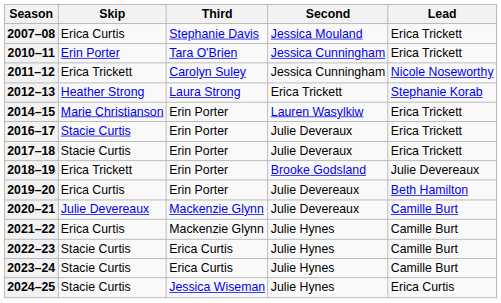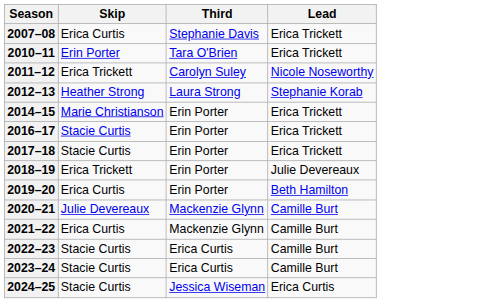- column: Second | Jessica Mouland | Jessica Cunningham | Jessica Cunningham | Erica Trickett | Lauren Wasylkiw | Julie Deveraux | Julie Deveraux | Brooke Godsland | Julie Devereaux | Julie Devereaux | Julie Hynes | Julie Hynes | Julie Hynes | Julie Hynes
